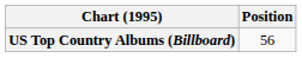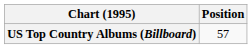US Top Country Albums (Billboard) | Position: 56 -> 57
